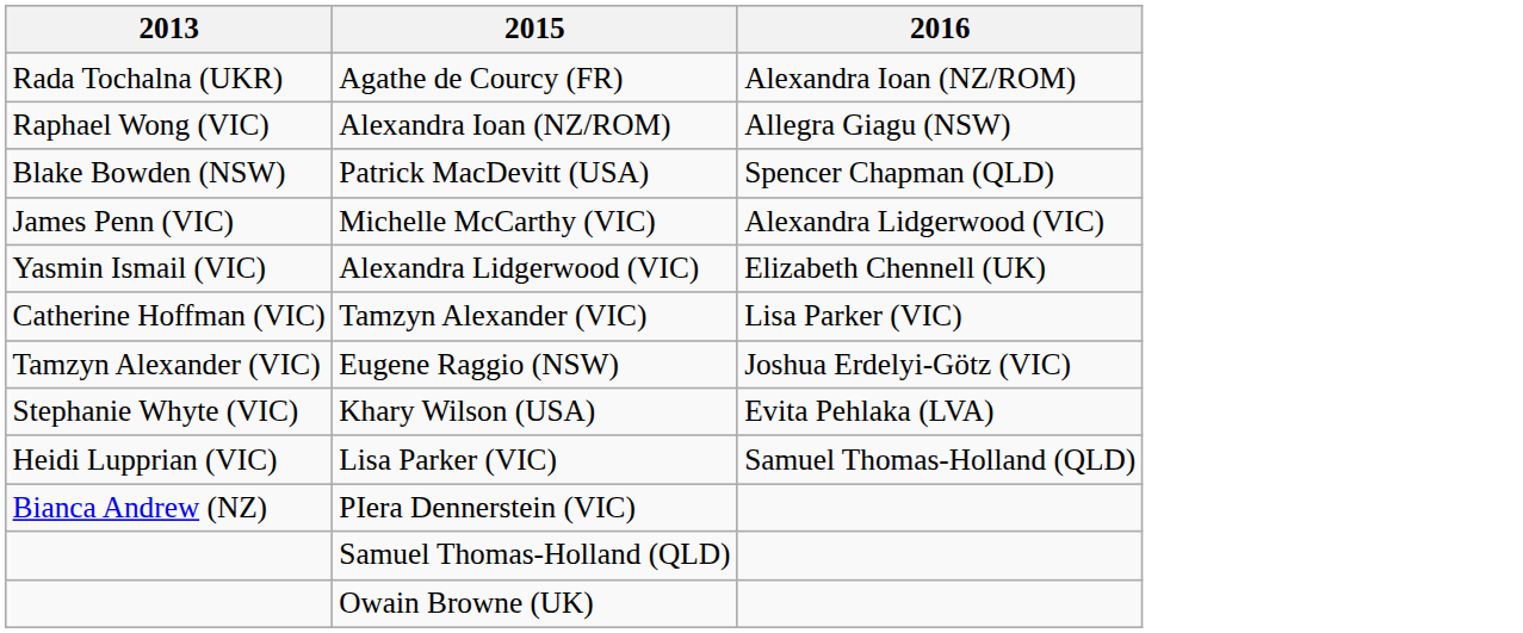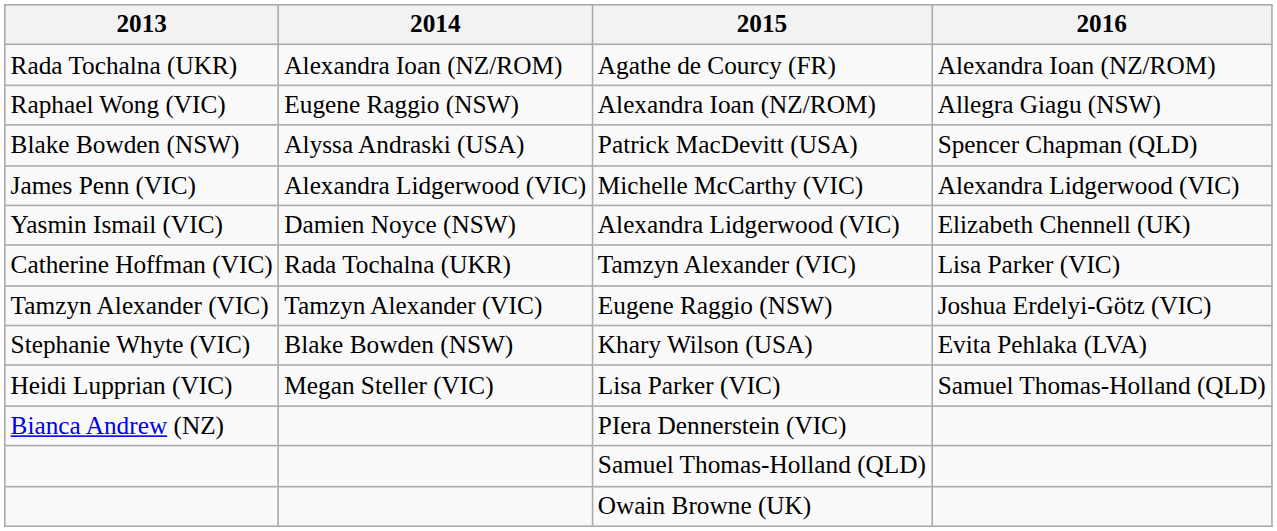+ column: 2014 | Alexandra Ioan (NZ/ROM) | Eugene Raggio (NSW) | Alyssa Andraski (USA) | Alexandra Lidgerwood (VIC) | Damien Noyce (NSW) | Rada Tochalna (UKR) | Tamzyn Alexander (VIC) | Blake Bowden (NSW) | Megan Steller (VIC)
